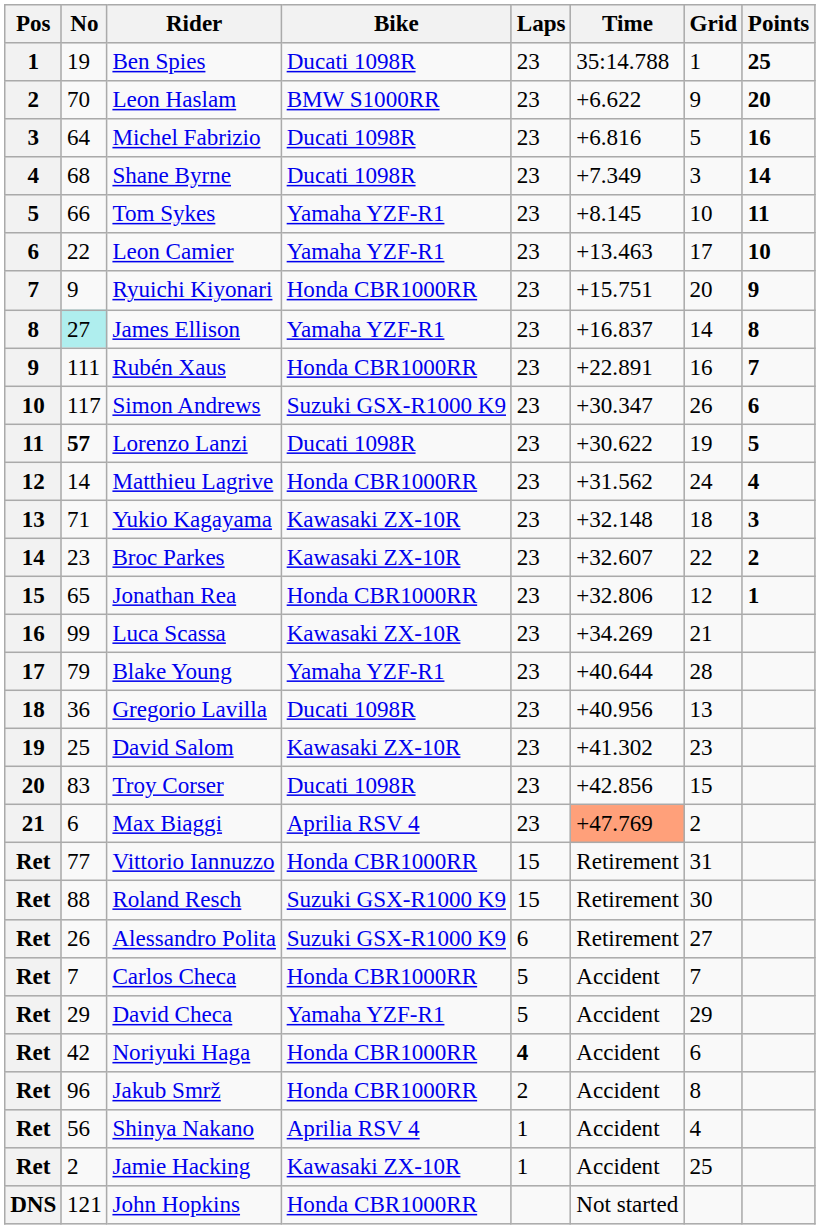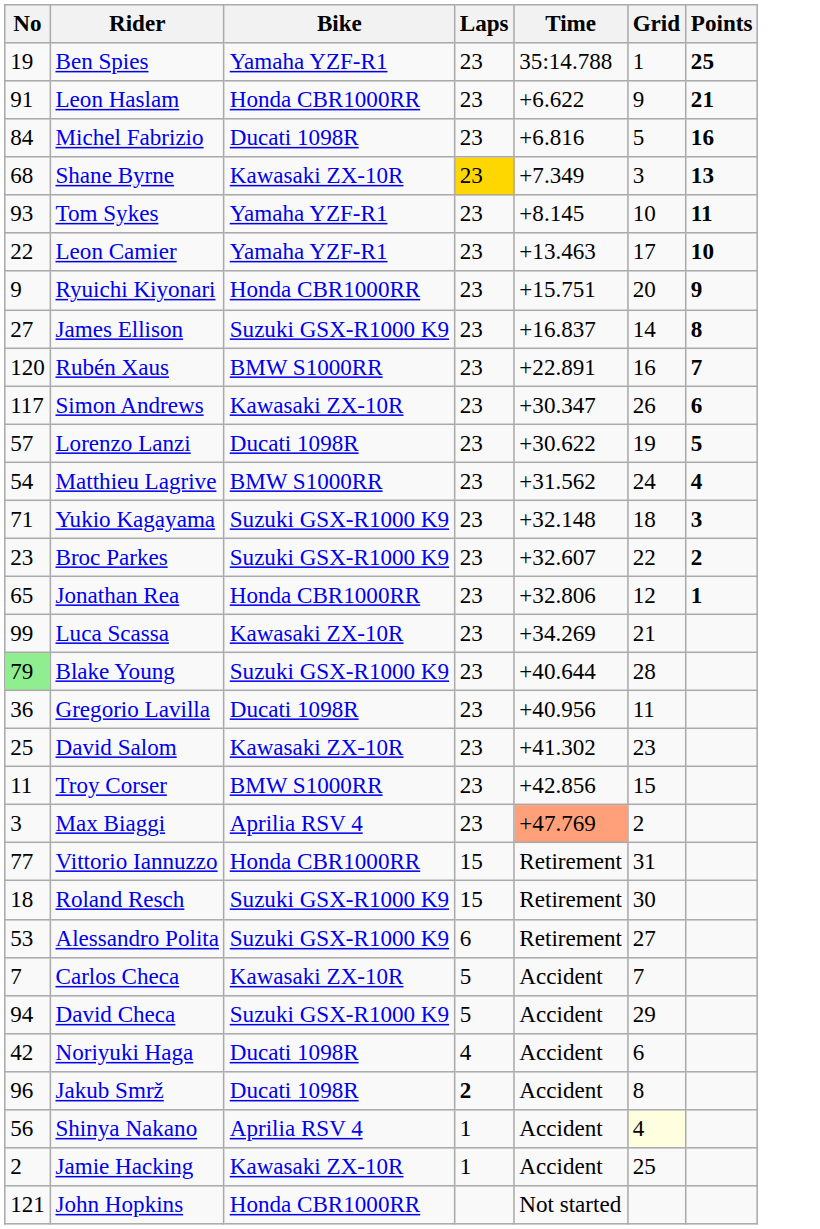- column: Pos | 1 | 2 | 3 | 4 | 5 | 6 | 7 | 8 | 9 | 10 | 11 | 12 | 13 | 14 | 15 | 16 | 17 | 18 | 19 | 20 | 21 | Ret | Ret | Ret | Ret | Ret | Ret | Ret | Ret | Ret | DNS
Ben Spies | Bike: Ducati 1098R -> Yamaha YZF-R1
Leon Haslam | No: 70 -> 91
Leon Haslam | Bike: BMW S1000RR -> Honda CBR1000RR
Leon Haslam | Points: 20 -> 21
Michel Fabrizio | No: 64 -> 84
Shane Byrne | Bike: Ducati 1098R -> Kawasaki ZX-10R
Shane Byrne | Laps: no background -> gold background
Shane Byrne | Points: 14 -> 13
Tom Sykes | No: 66 -> 93
James Ellison | No: paleturquoise background -> no background
James Ellison | Bike: Yamaha YZF-R1 -> Suzuki GSX-R1000 K9
Rubén Xaus | No: 111 -> 120
Rubén Xaus | Bike: Honda CBR1000RR -> BMW S1000RR
Simon Andrews | Bike: Suzuki GSX-R1000 K9 -> Kawasaki ZX-10R
Lorenzo Lanzi | No: bold -> normal
Matthieu Lagrive | No: 14 -> 54
Matthieu Lagrive | Bike: Honda CBR1000RR -> BMW S1000RR
Yukio Kagayama | Bike: Kawasaki ZX-10R -> Suzuki GSX-R1000 K9
Broc Parkes | Bike: Kawasaki ZX-10R -> Suzuki GSX-R1000 K9
Blake Young | No: no background -> lightgreen background
Blake Young | Bike: Yamaha YZF-R1 -> Suzuki GSX-R1000 K9
Gregorio Lavilla | Grid: 13 -> 11
Troy Corser | No: 83 -> 11
Troy Corser | Bike: Ducati 1098R -> BMW S1000RR
Max Biaggi | No: 6 -> 3
Roland Resch | No: 88 -> 18
Alessandro Polita | No: 26 -> 53
Carlos Checa | Bike: Honda CBR1000RR -> Kawasaki ZX-10R
David Checa | No: 29 -> 94
David Checa | Bike: Yamaha YZF-R1 -> Suzuki GSX-R1000 K9
Noriyuki Haga | Bike: Honda CBR1000RR -> Ducati 1098R
Noriyuki Haga | Laps: bold -> normal
Jakub Smrž | Bike: Honda CBR1000RR -> Ducati 1098R
Jakub Smrž | Laps: normal -> bold
Shinya Nakano | Grid: no background -> lightyellow background
